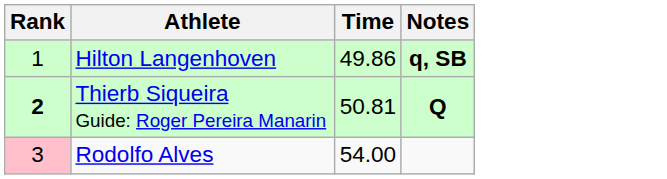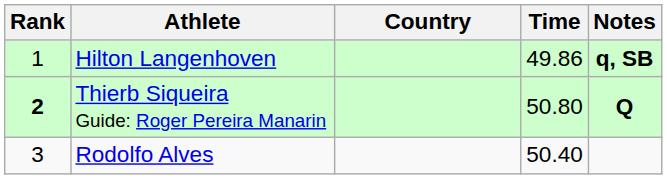+ column: Country
Thierb Siqueira Guide: Roger Pereira Manarin | Time: 50.81 -> 50.80
Rodolfo Alves | Rank: pink background -> no background
Rodolfo Alves | Time: 54.00 -> 50.40
